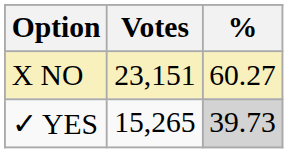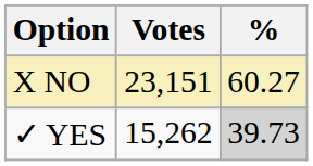✓ YES | Votes: 15,265 -> 15,262
